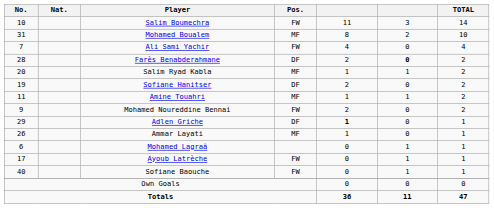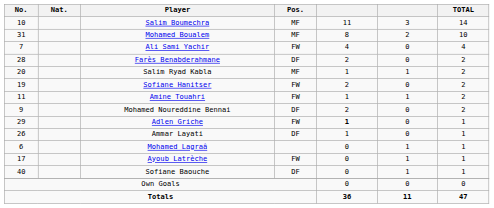Salim Boumechra | Pos.: FW -> MF
Farès Benabderahmane | column 6: bold -> normal
Sofiane Hanitser | Pos.: DF -> FW
Amine Touahri | Pos.: MF -> FW
Mohamed Noureddine Bennai | Pos.: FW -> DF
Adlen Griche | Pos.: DF -> FW
Ammar Layati | Pos.: MF -> DF
Sofiane Baouche | Pos.: FW -> DF
